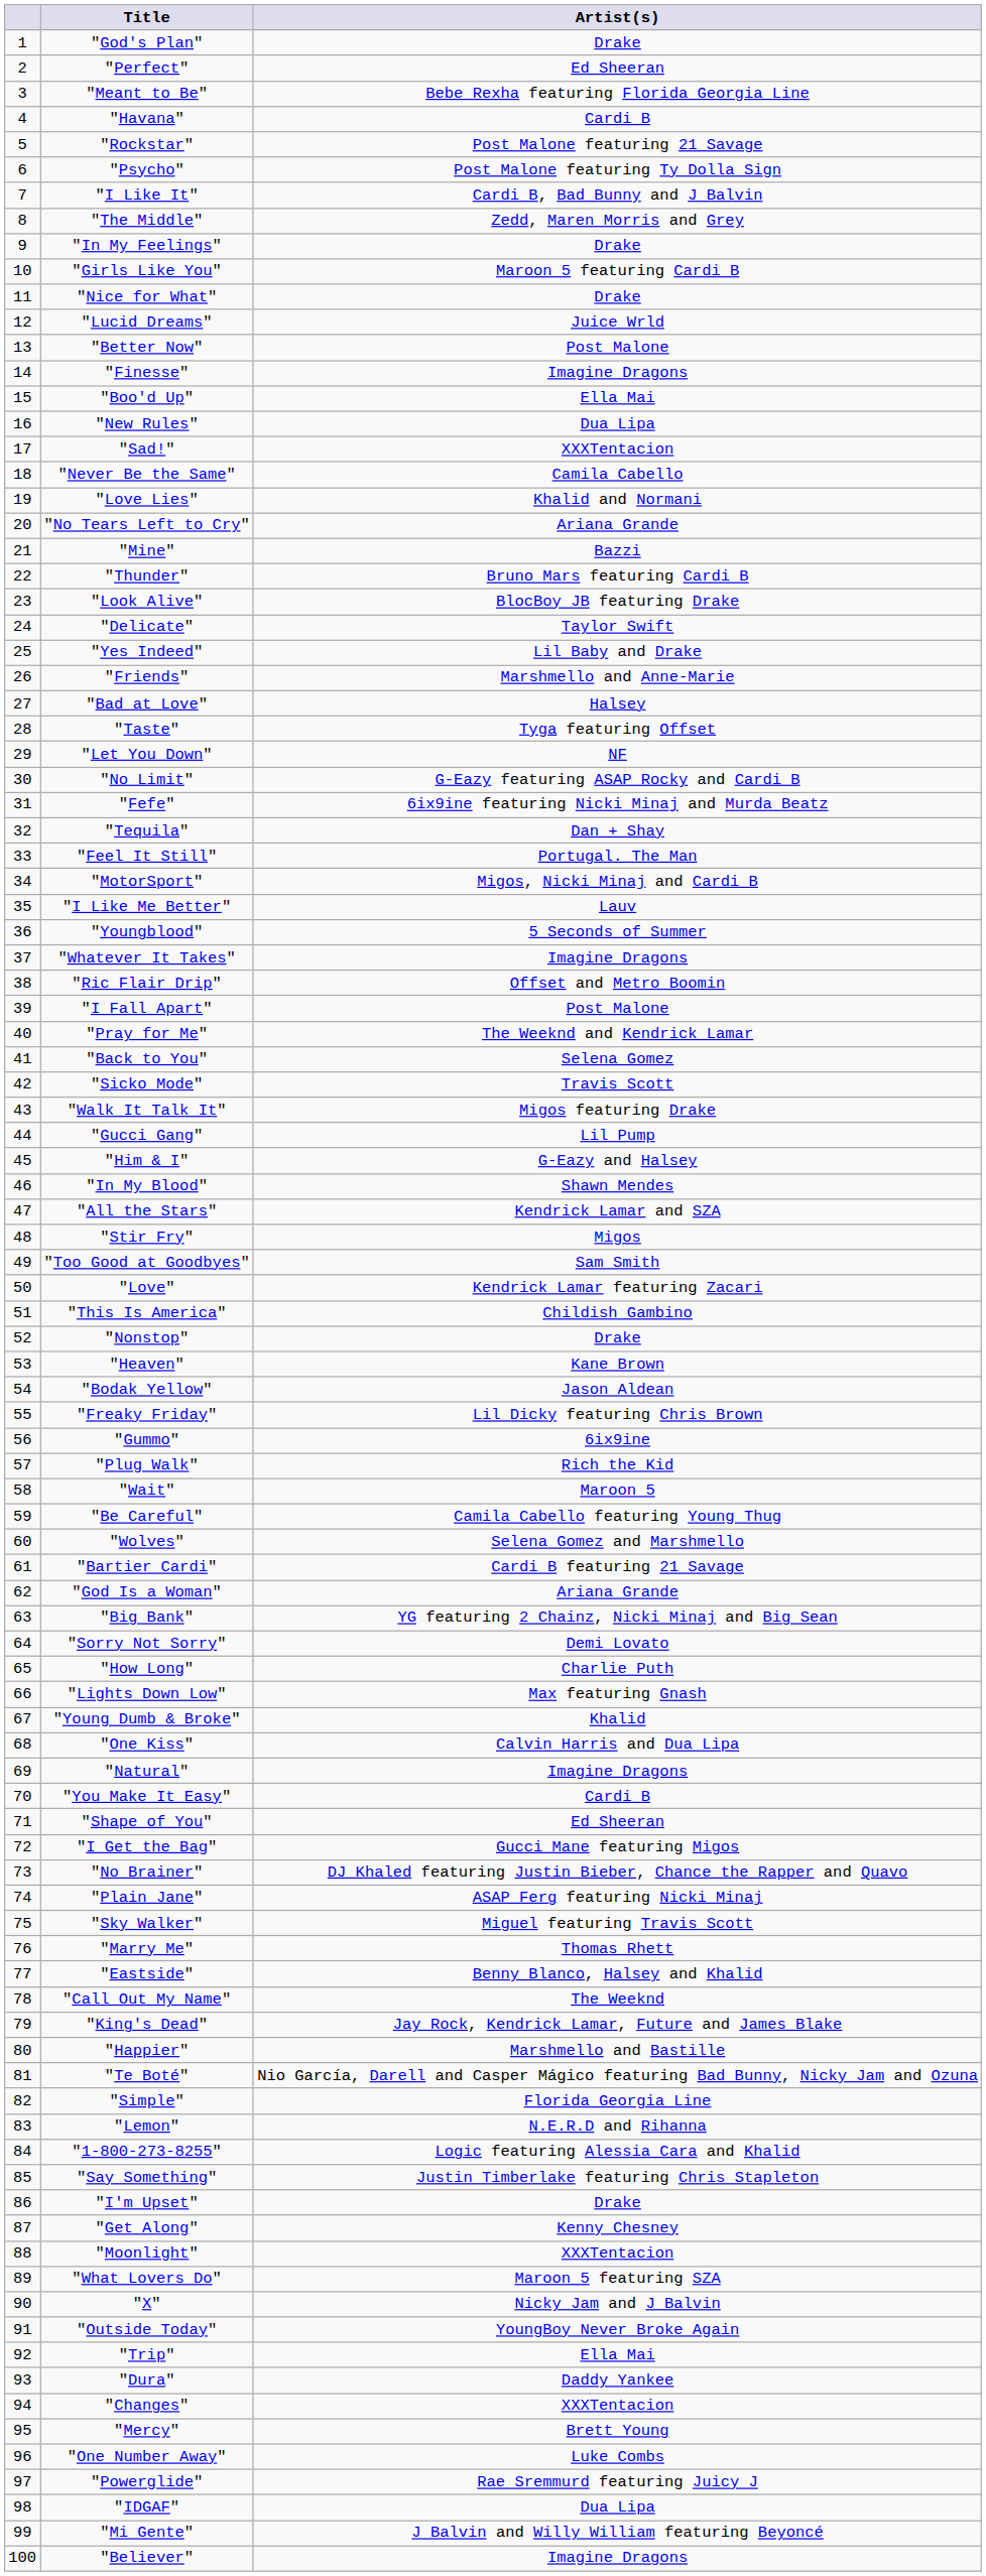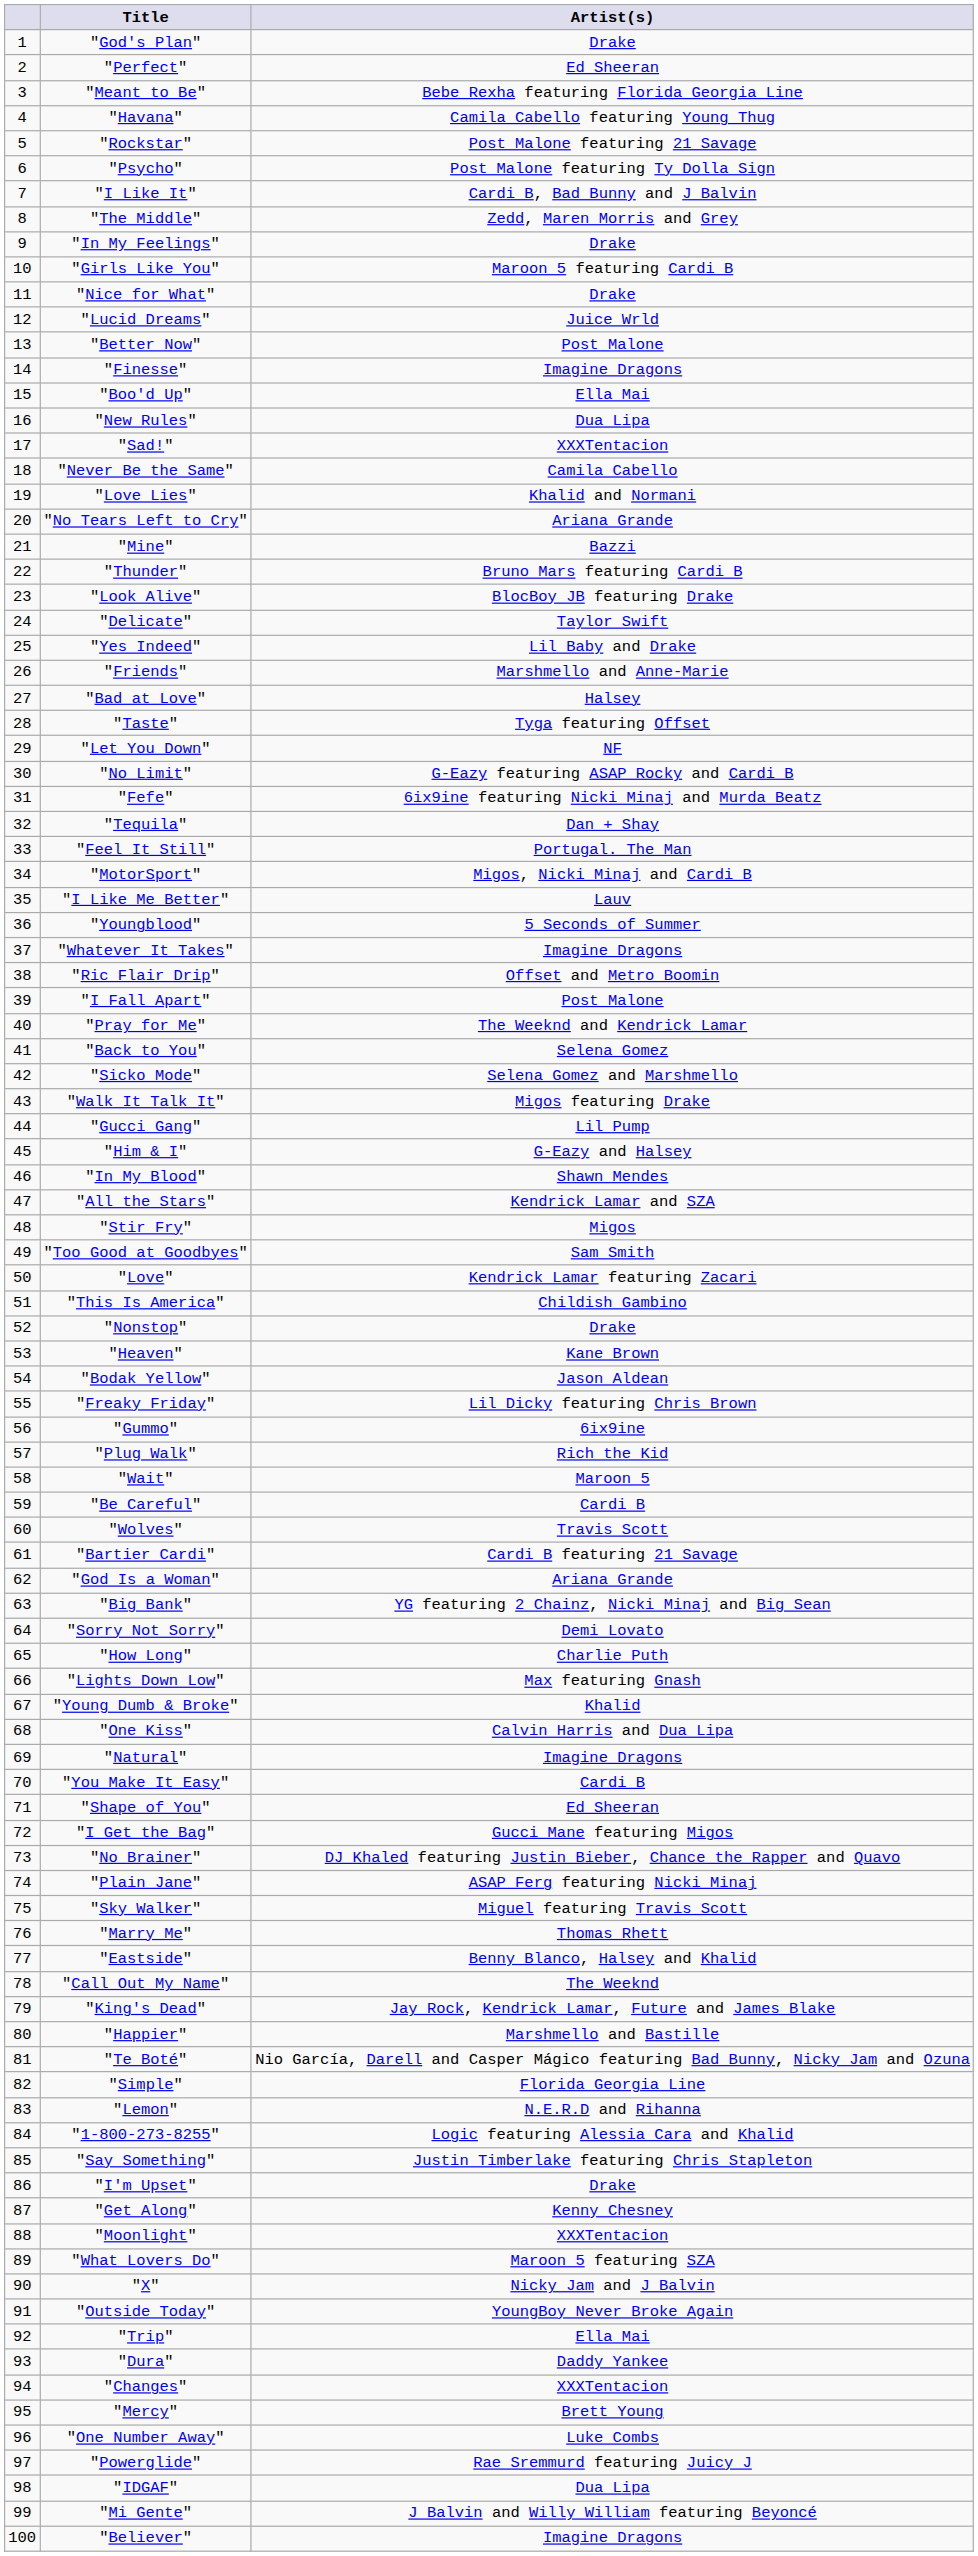"Havana" | Artist(s): Cardi B -> Camila Cabello featuring Young Thug
"Sicko Mode" | Artist(s): Travis Scott -> Selena Gomez and Marshmello
"Be Careful" | Artist(s): Camila Cabello featuring Young Thug -> Cardi B
"Wolves" | Artist(s): Selena Gomez and Marshmello -> Travis Scott
